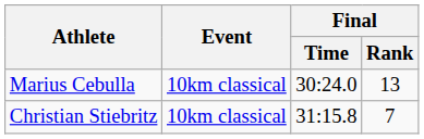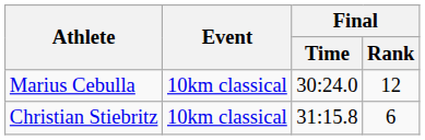Marius Cebulla | Final / Rank: 13 -> 12
Christian Stiebritz | Final / Rank: 7 -> 6
